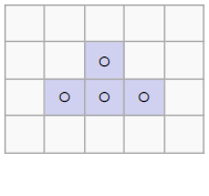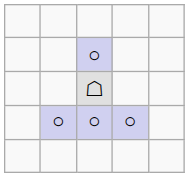+ row: ☖
